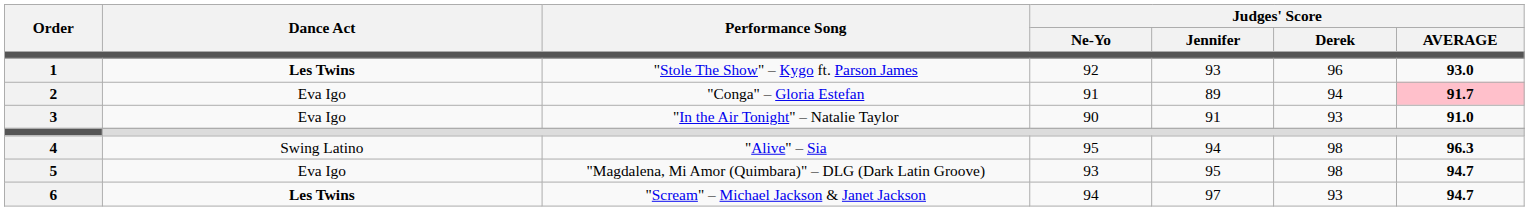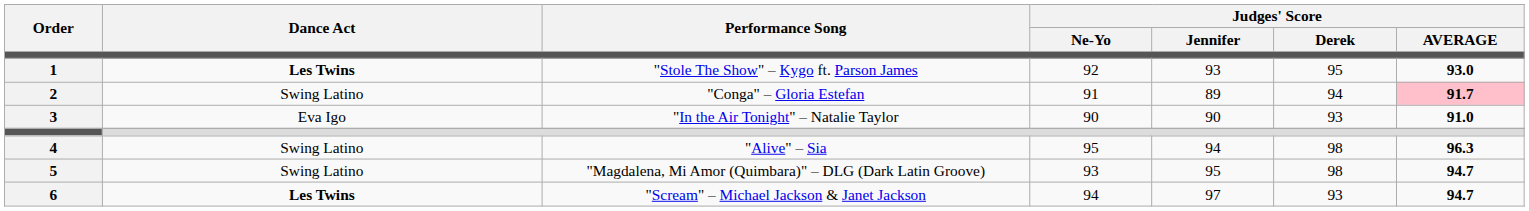1 | Judges' Score / Derek: 96 -> 95
2 | Dance Act: Eva Igo -> Swing Latino
3 | Judges' Score / Jennifer: 91 -> 90
5 | Dance Act: Eva Igo -> Swing Latino
